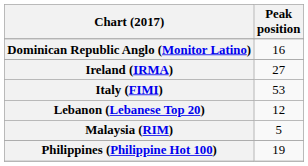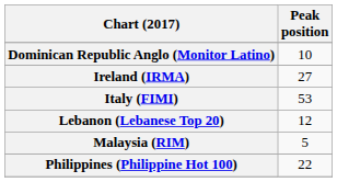Dominican Republic Anglo (Monitor Latino) | Peak position: 16 -> 10
Philippines (Philippine Hot 100) | Peak position: 19 -> 22
